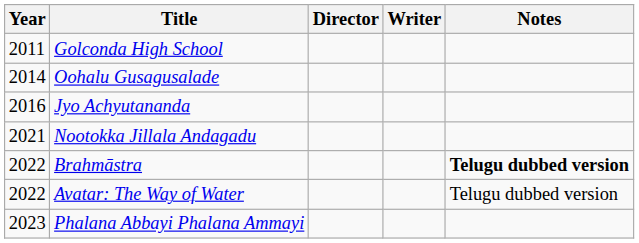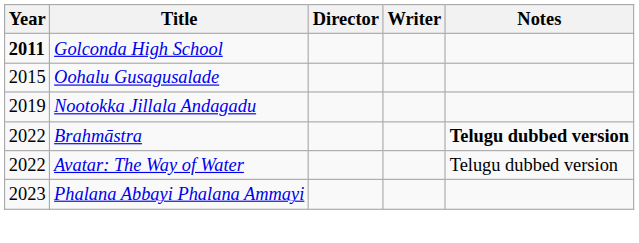Golconda High School | Year: normal -> bold
Oohalu Gusagusalade | Year: 2014 -> 2015
- row: 2016 | Jyo Achyutananda
Nootokka Jillala Andagadu | Year: 2021 -> 2019
